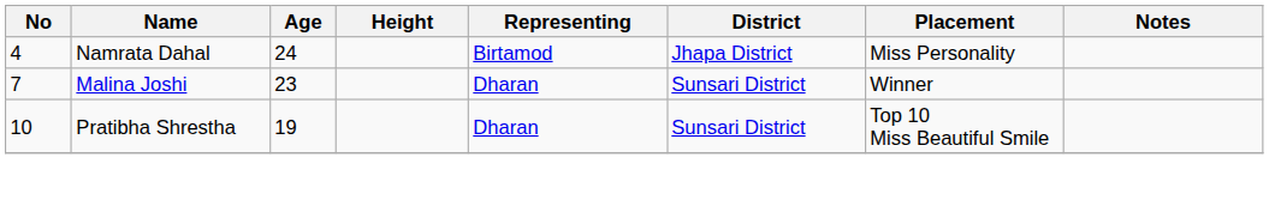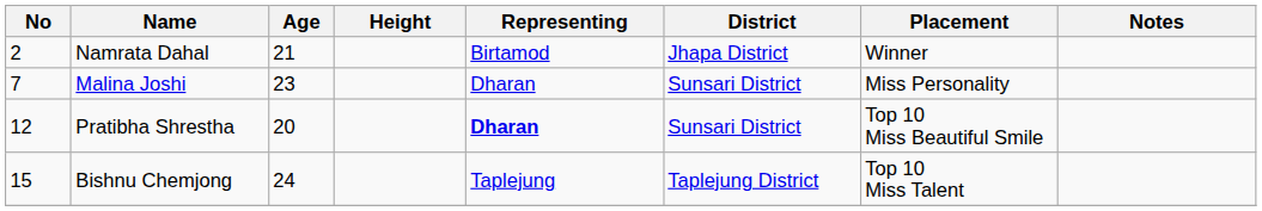Namrata Dahal | No: 4 -> 2
Namrata Dahal | Age: 24 -> 21
Namrata Dahal | Placement: Miss Personality -> Winner
Malina Joshi | Placement: Winner -> Miss Personality
Pratibha Shrestha | No: 10 -> 12
Pratibha Shrestha | Age: 19 -> 20
Pratibha Shrestha | Representing: normal -> bold
+ row: 15 | Bishnu Chemjong | 24 | Taplejung | Taplejung District | Top 10 Miss Talent
